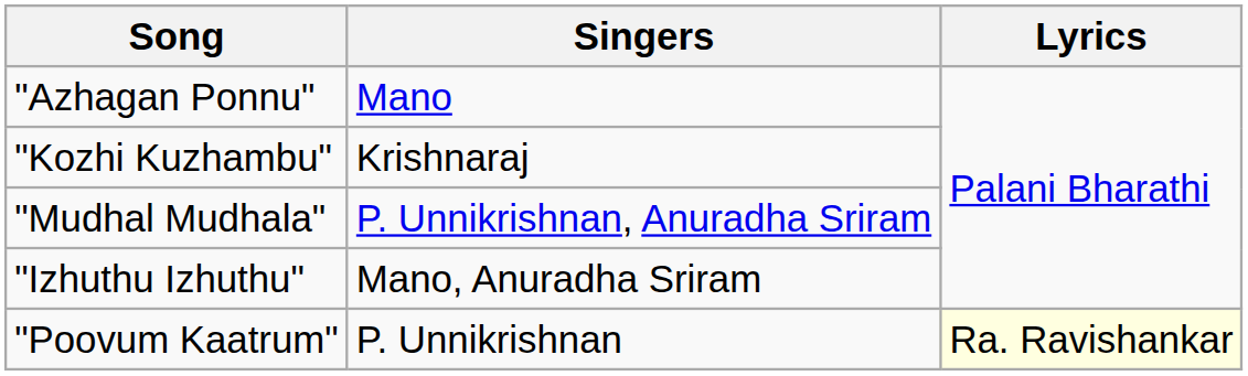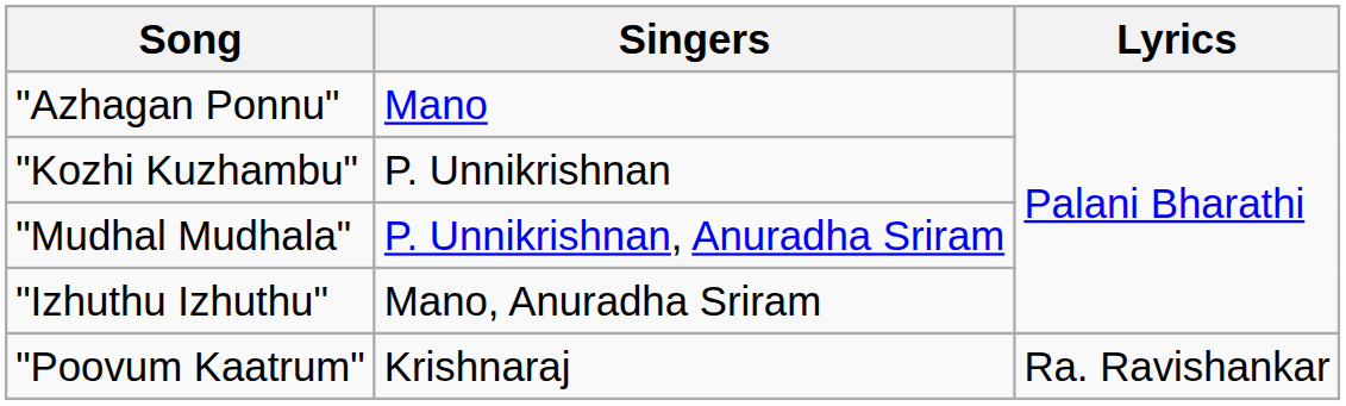"Kozhi Kuzhambu" | Singers: Krishnaraj -> P. Unnikrishnan
"Poovum Kaatrum" | Singers: P. Unnikrishnan -> Krishnaraj
"Poovum Kaatrum" | Lyrics: lightyellow background -> no background
